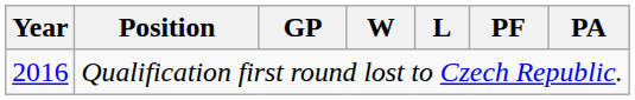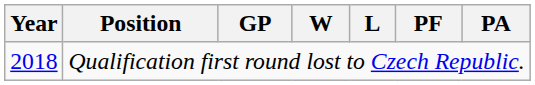Qualification first round lost to Czech Republic. | Year: 2016 -> 2018
